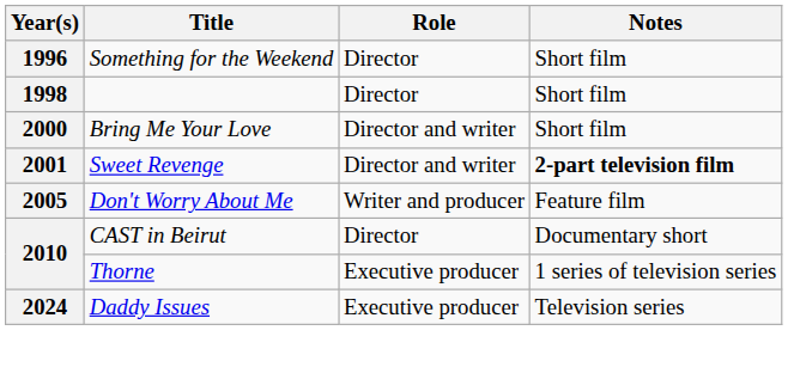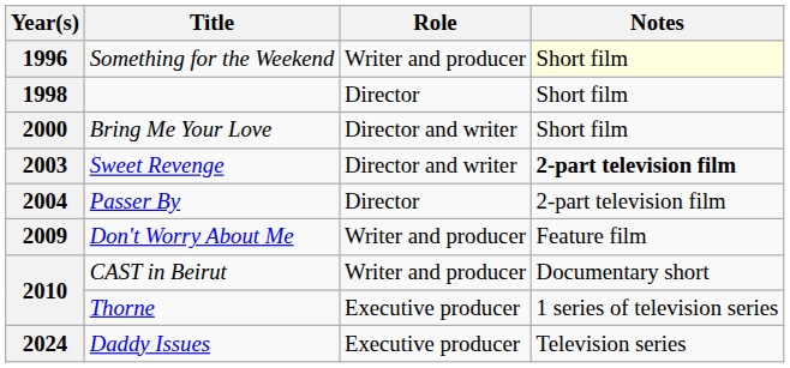Something for the Weekend | Role: Director -> Writer and producer
Something for the Weekend | Notes: no background -> lightyellow background
Sweet Revenge | Year(s): 2001 -> 2003
+ row: 2004 | Passer By | Director | 2-part television film
Don't Worry About Me | Year(s): 2005 -> 2009
CAST in Beirut | Role: Director -> Writer and producer
